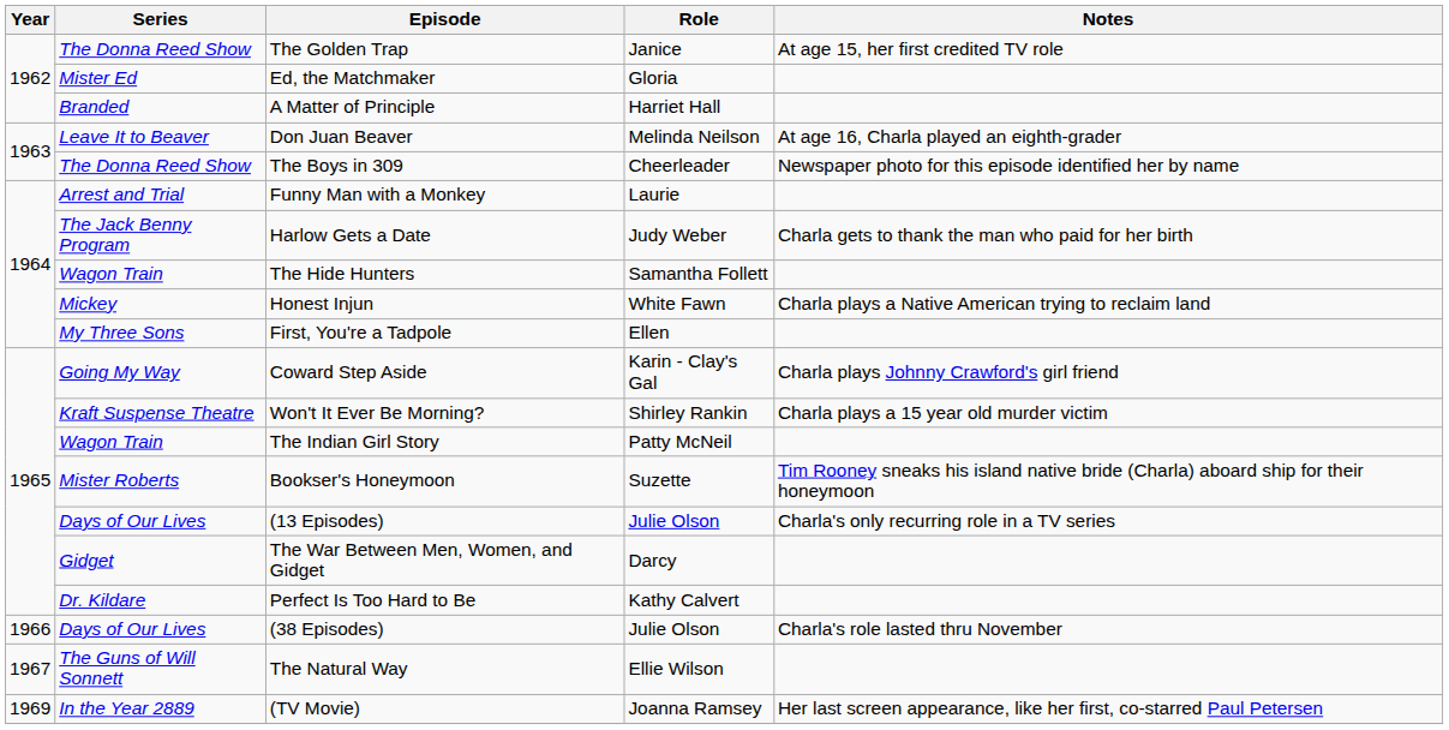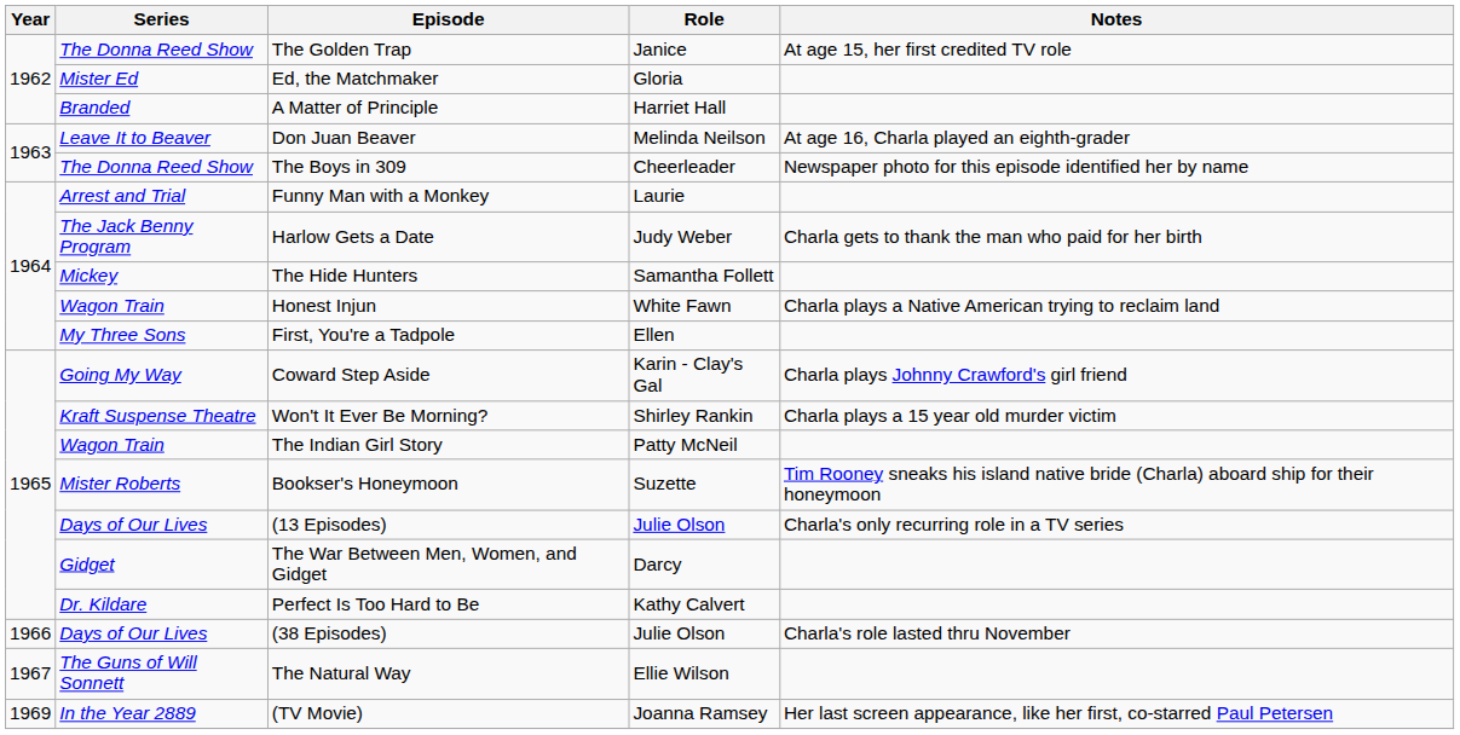The Hide Hunters | Series: Wagon Train -> Mickey
Honest Injun | Series: Mickey -> Wagon Train
